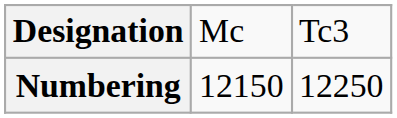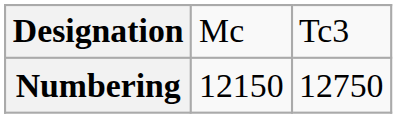Numbering | column 3: 12250 -> 12750
